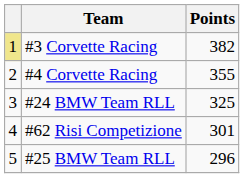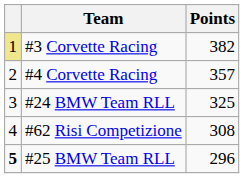#4 Corvette Racing | Points: 355 -> 357
#62 Risi Competizione | Points: 301 -> 308
#25 BMW Team RLL | column 1: normal -> bold
